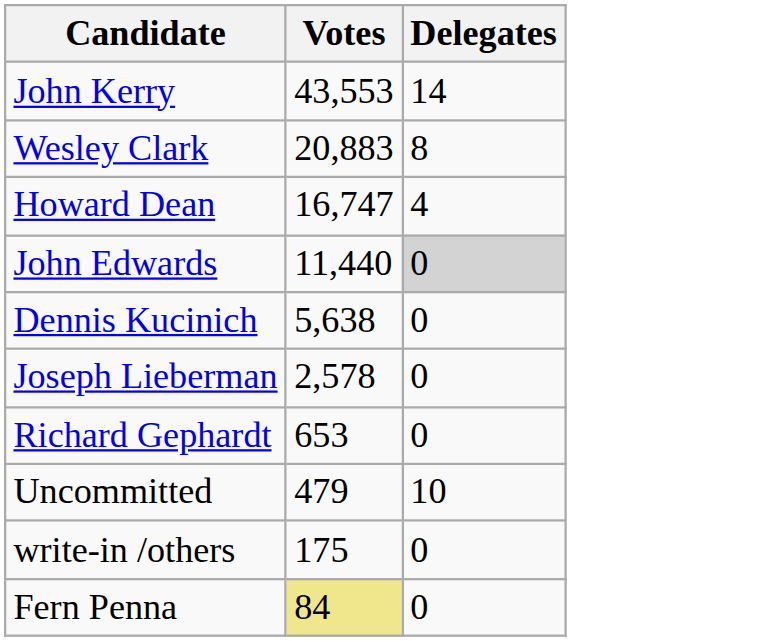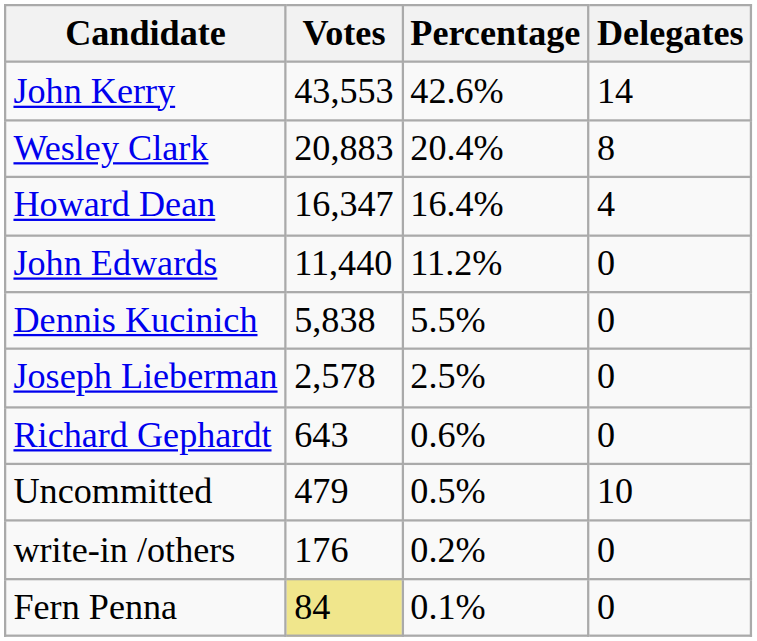+ column: Percentage | 42.6% | 20.4% | 16.4% | 11.2% | 5.5% | 2.5% | 0.6% | 0.5% | 0.2% | 0.1%
Howard Dean | Votes: 16,747 -> 16,347
John Edwards | Delegates: lightgrey background -> no background
Dennis Kucinich | Votes: 5,638 -> 5,838
Richard Gephardt | Votes: 653 -> 643
write-in /others | Votes: 175 -> 176
